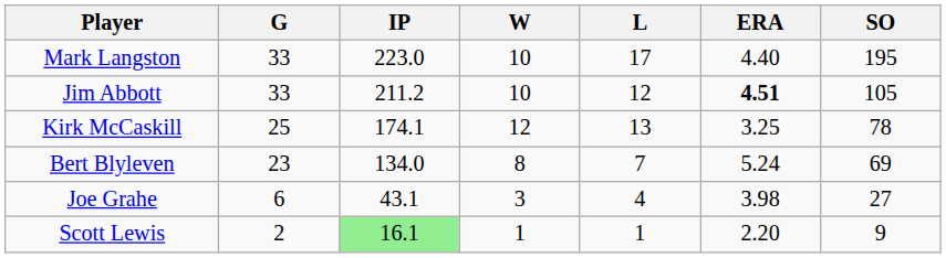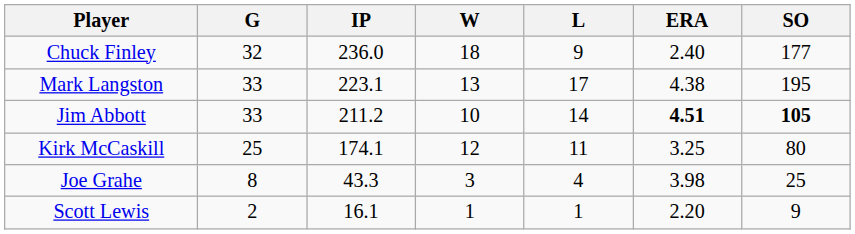+ row: Chuck Finley | 32 | 236.0 | 18 | 9 | 2.40 | 177
Mark Langston | IP: 223.0 -> 223.1
Mark Langston | W: 10 -> 13
Mark Langston | ERA: 4.40 -> 4.38
Jim Abbott | L: 12 -> 14
Jim Abbott | SO: normal -> bold
Kirk McCaskill | L: 13 -> 11
Kirk McCaskill | SO: 78 -> 80
- row: Bert Blyleven | 23 | 134.0 | 8 | 7 | 5.24 | 69
Joe Grahe | G: 6 -> 8
Joe Grahe | IP: 43.1 -> 43.3
Joe Grahe | SO: 27 -> 25
Scott Lewis | IP: lightgreen background -> no background
